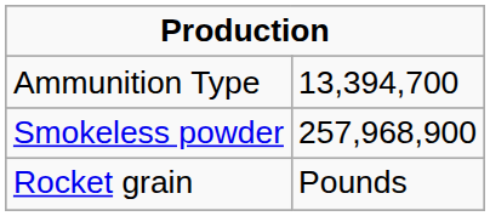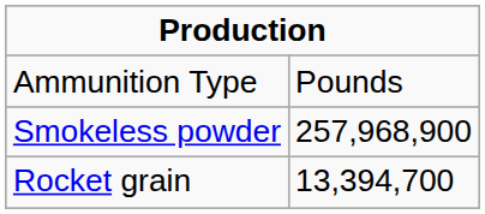Ammunition Type | column 2: 13,394,700 -> Pounds
Rocket grain | column 2: Pounds -> 13,394,700
